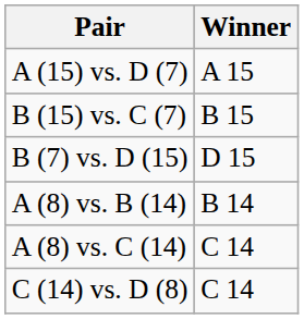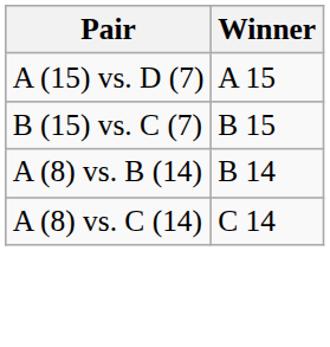- row: B (7) vs. D (15) | D 15
- row: C (14) vs. D (8) | C 14
